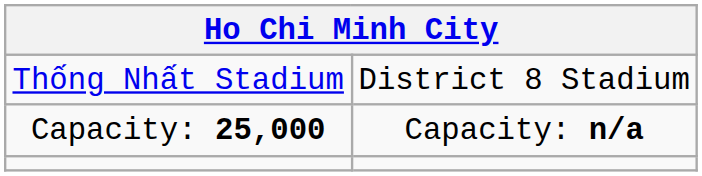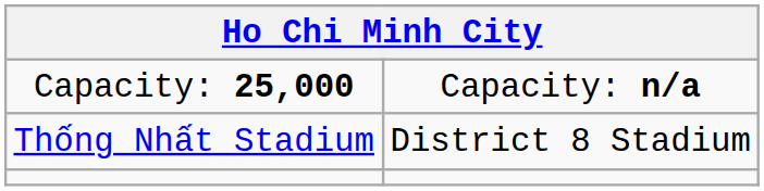rows swapped: Thống Nhất Stadium <-> Capacity: 25,000
